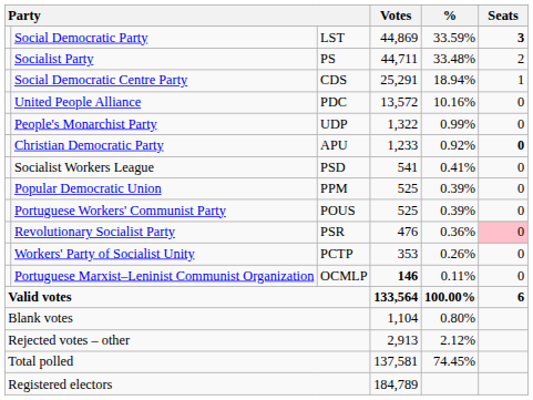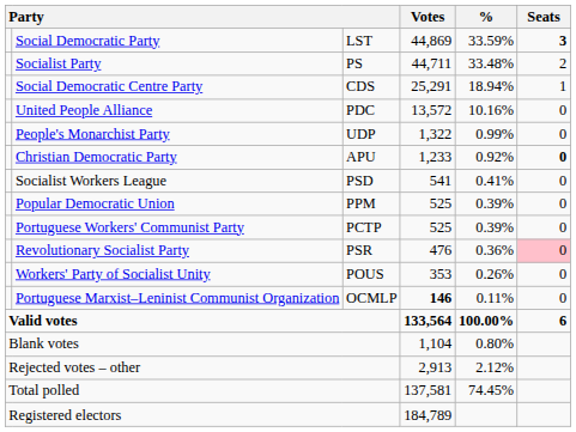Portuguese Workers' Communist Party | column 3: POUS -> PCTP
Workers' Party of Socialist Unity | column 3: PCTP -> POUS
